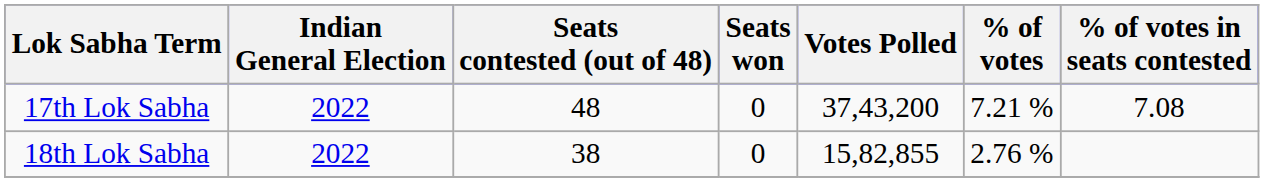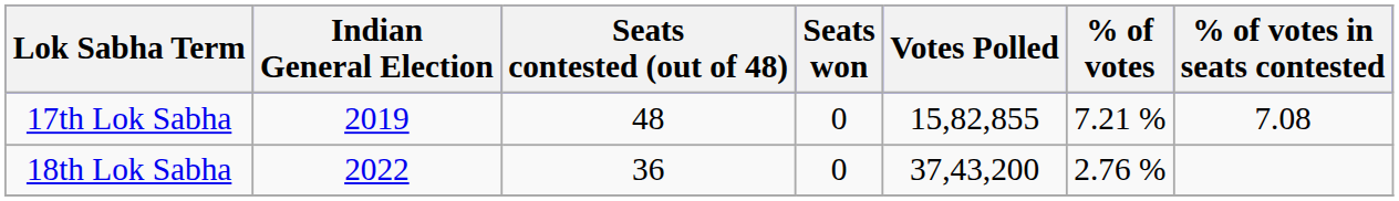17th Lok Sabha | Indian General Election: 2022 -> 2019
17th Lok Sabha | Votes Polled: 37,43,200 -> 15,82,855
18th Lok Sabha | Seats contested (out of 48): 38 -> 36
18th Lok Sabha | Votes Polled: 15,82,855 -> 37,43,200
